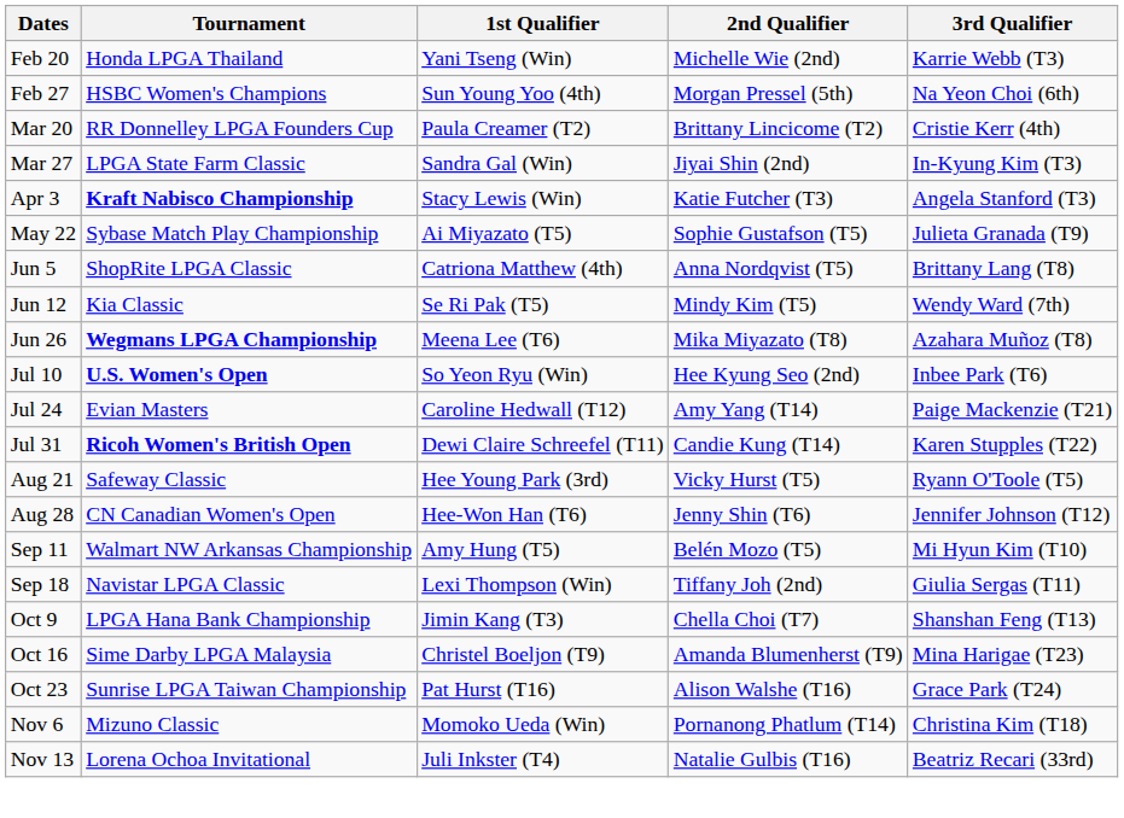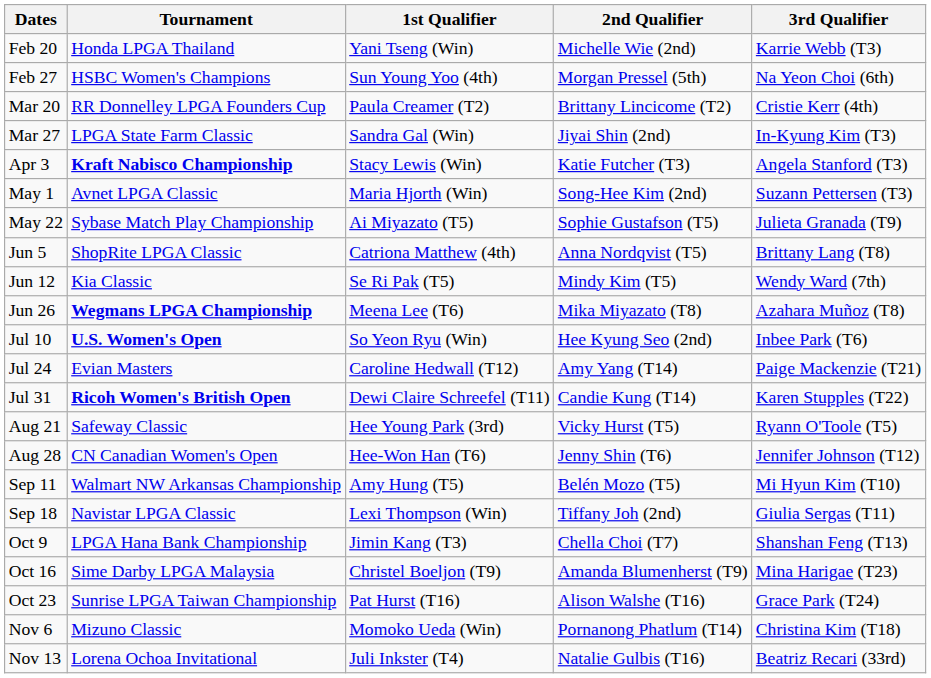+ row: May 1 | Avnet LPGA Classic | Maria Hjorth (Win) | Song-Hee Kim (2nd) | Suzann Pettersen (T3)
